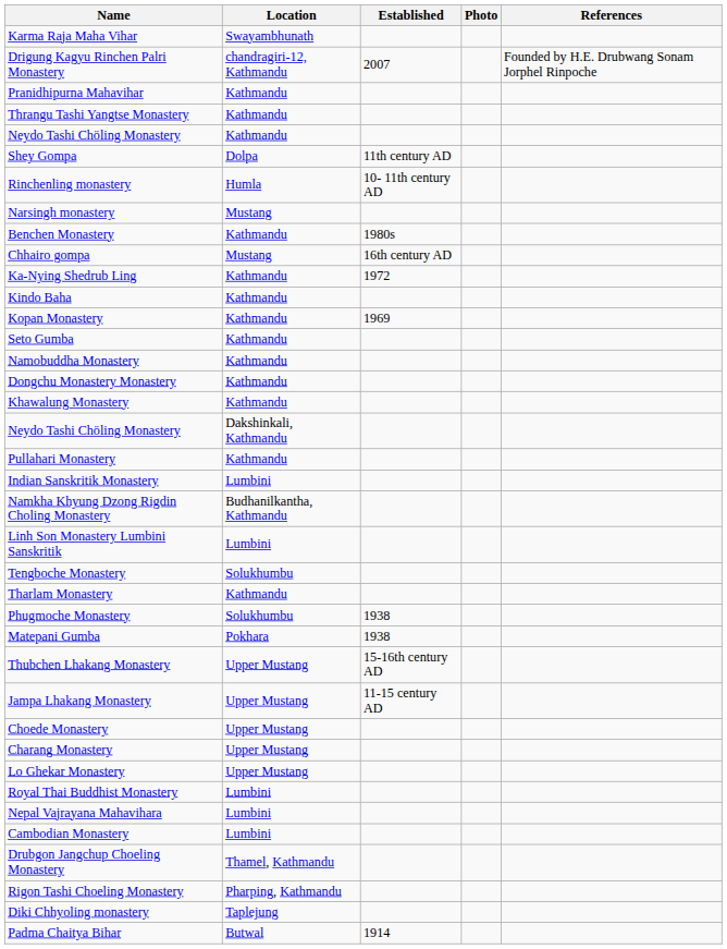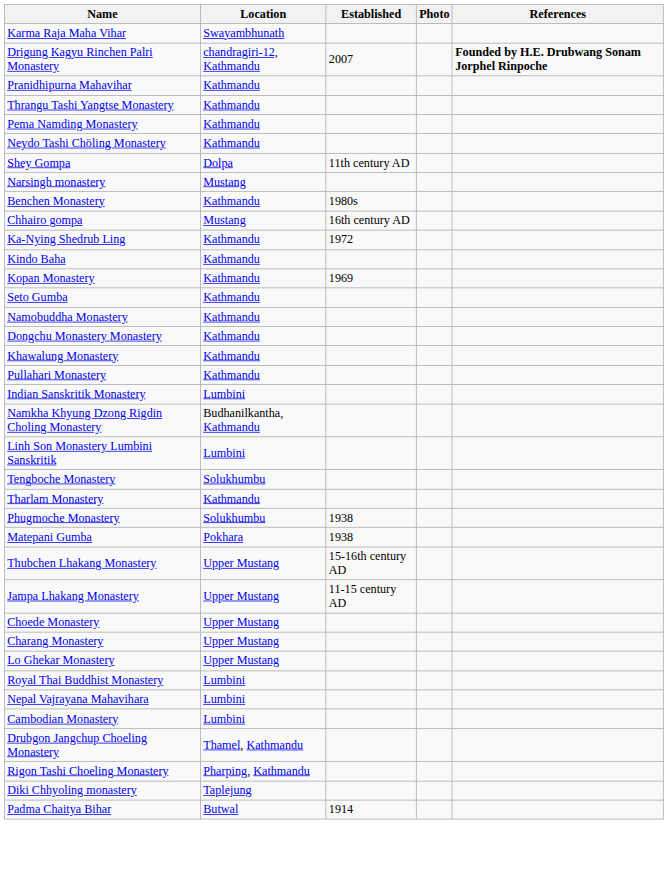Drigung Kagyu Rinchen Palri Monastery | References: normal -> bold
+ row: Pema Namding Monastery | Kathmandu
- row: Rinchenling monastery | Humla | 10- 11th century AD
- row: Neydo Tashi Chöling Monastery | Dakshinkali, Kathmandu
